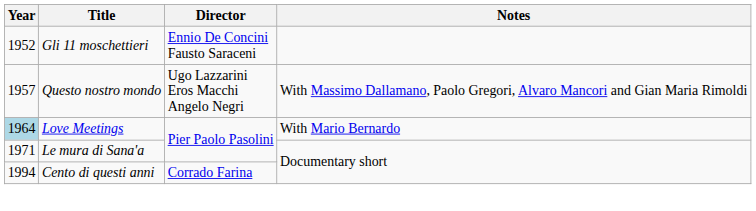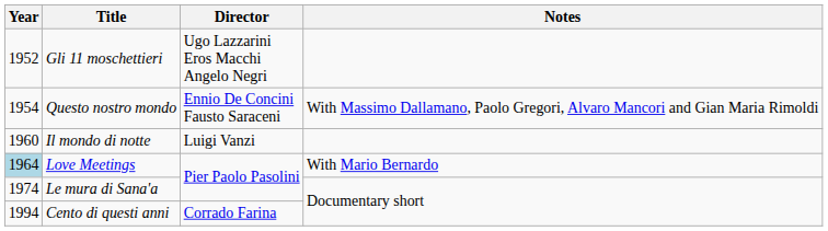Gli 11 moschettieri | Director: Ennio De Concini Fausto Saraceni -> Ugo Lazzarini Eros Macchi Angelo Negri
Questo nostro mondo | Year: 1957 -> 1954
Questo nostro mondo | Director: Ugo Lazzarini Eros Macchi Angelo Negri -> Ennio De Concini Fausto Saraceni
+ row: 1960 | Il mondo di notte | Luigi Vanzi
Le mura di Sana'a | Year: 1971 -> 1974
